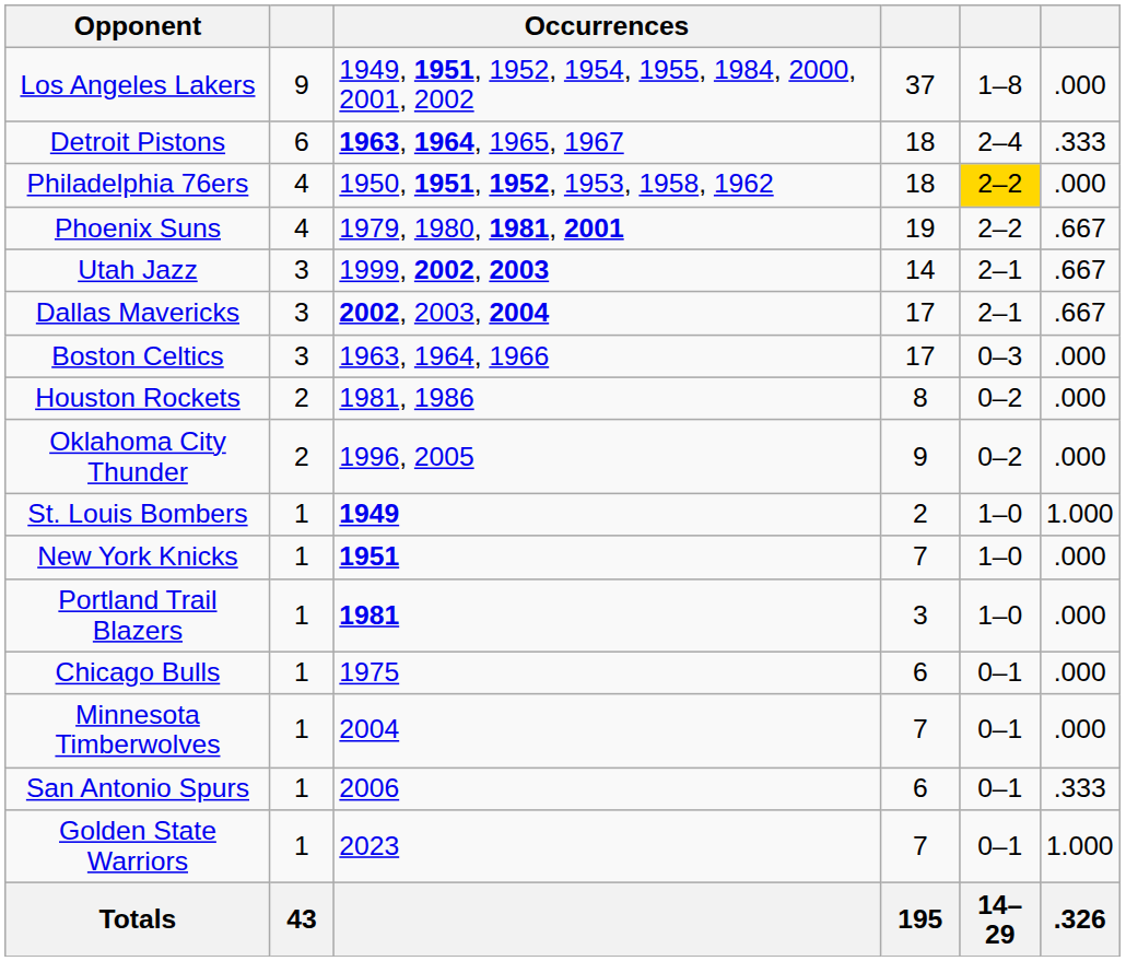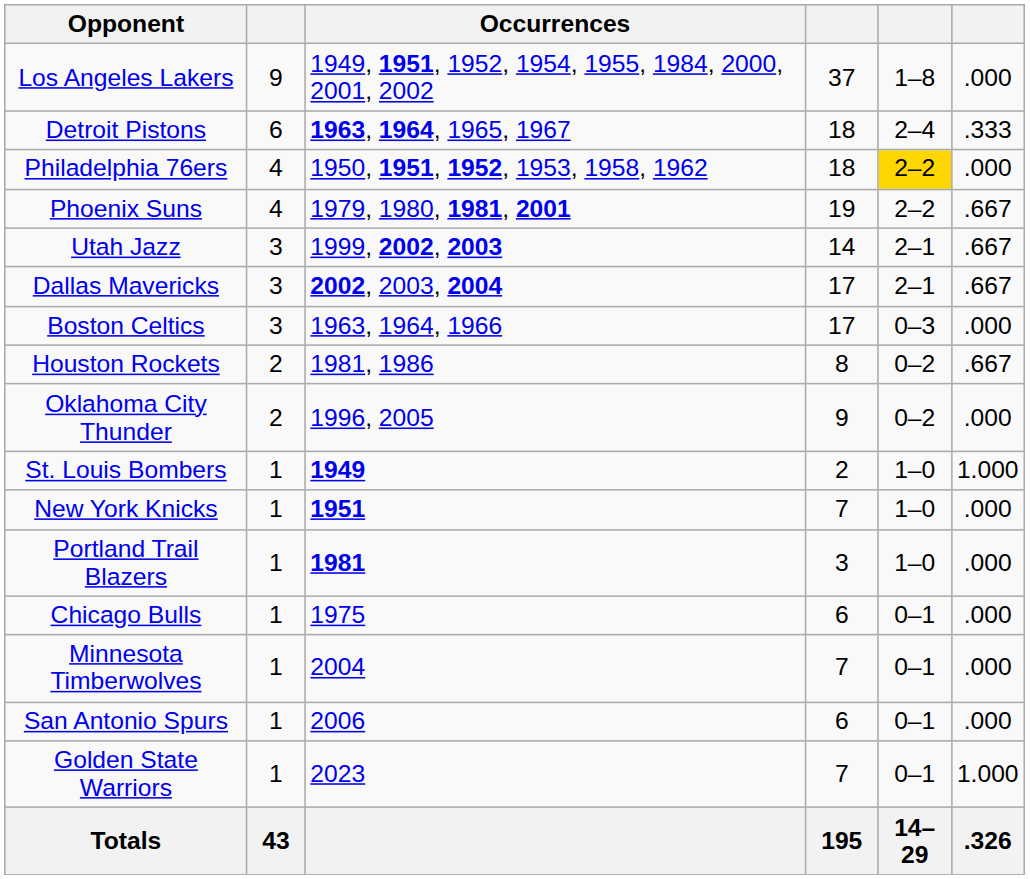Houston Rockets | column 6: .000 -> .667
San Antonio Spurs | column 6: .333 -> .000
